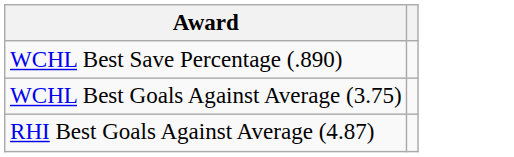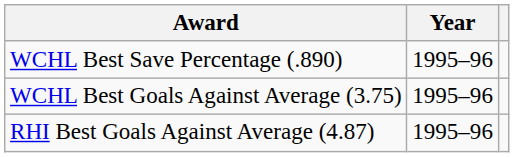+ column: Year | 1995–96 | 1995–96 | 1995–96
